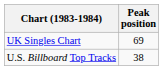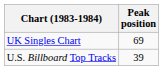U.S. Billboard Top Tracks | Peak position: 38 -> 39
